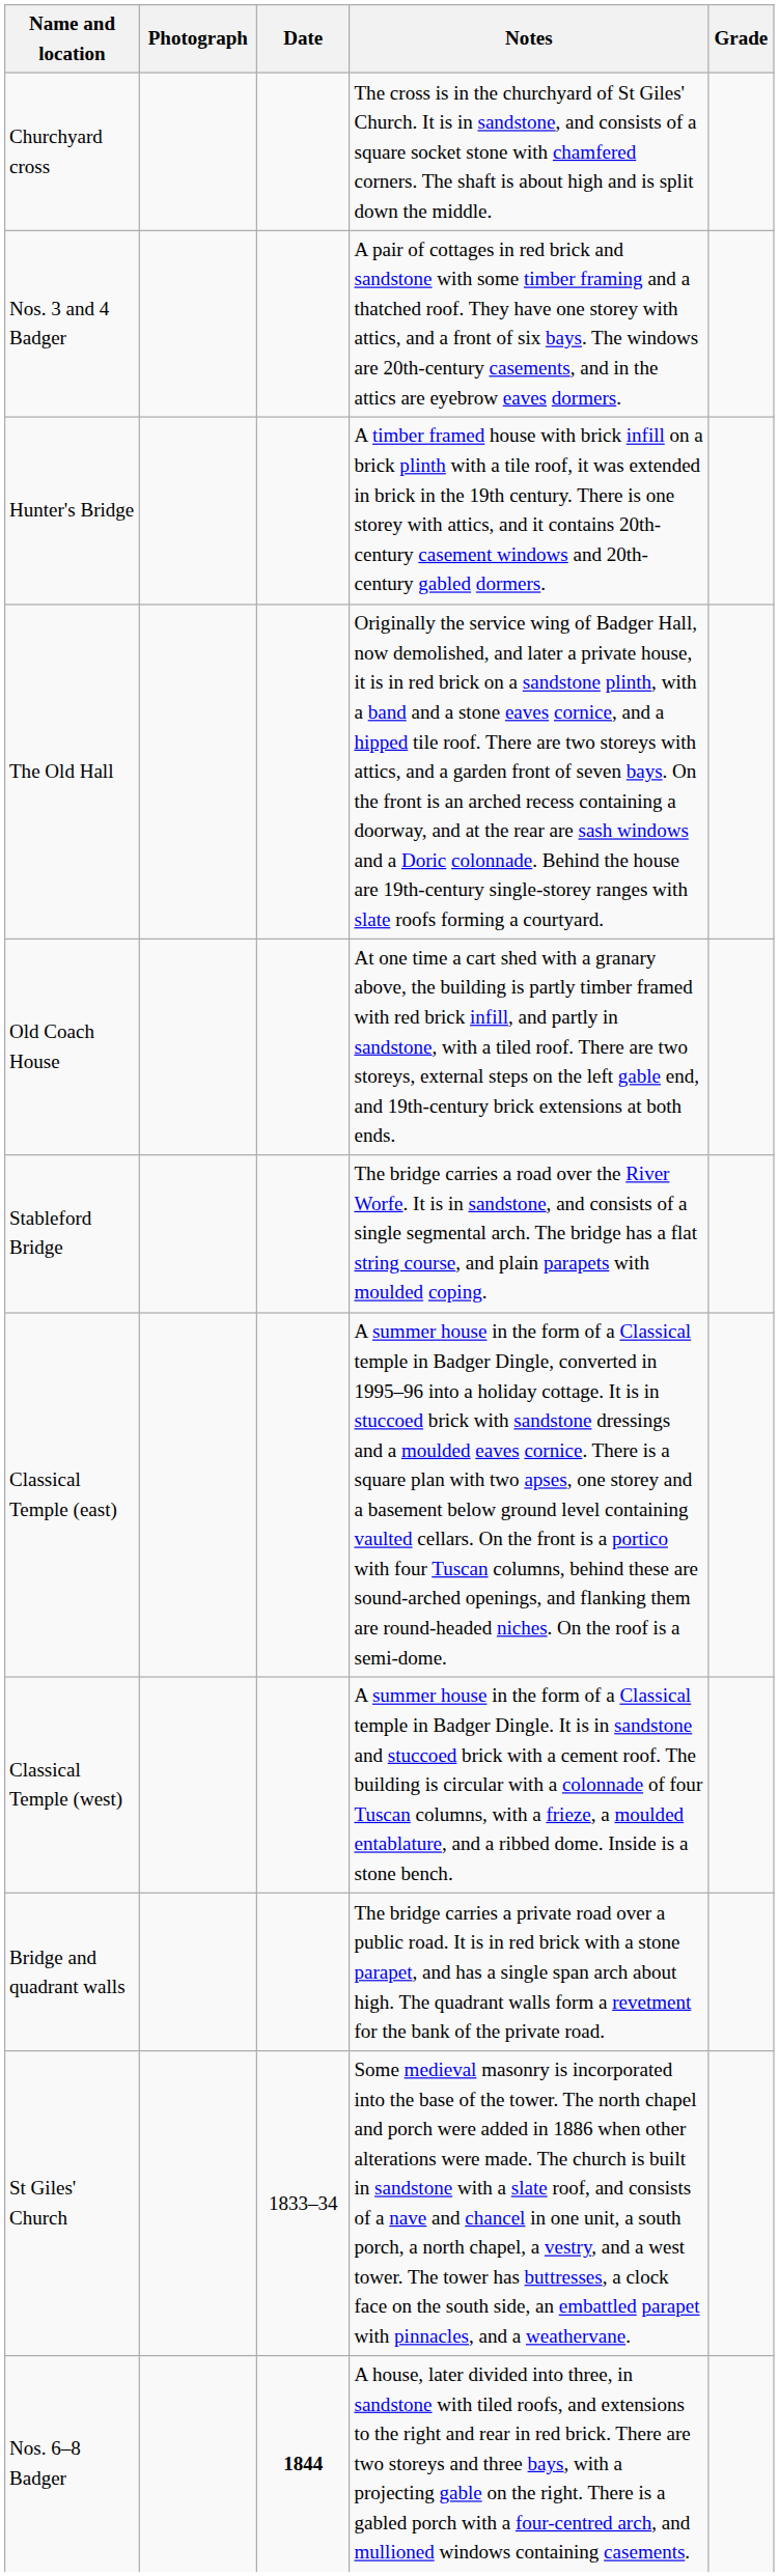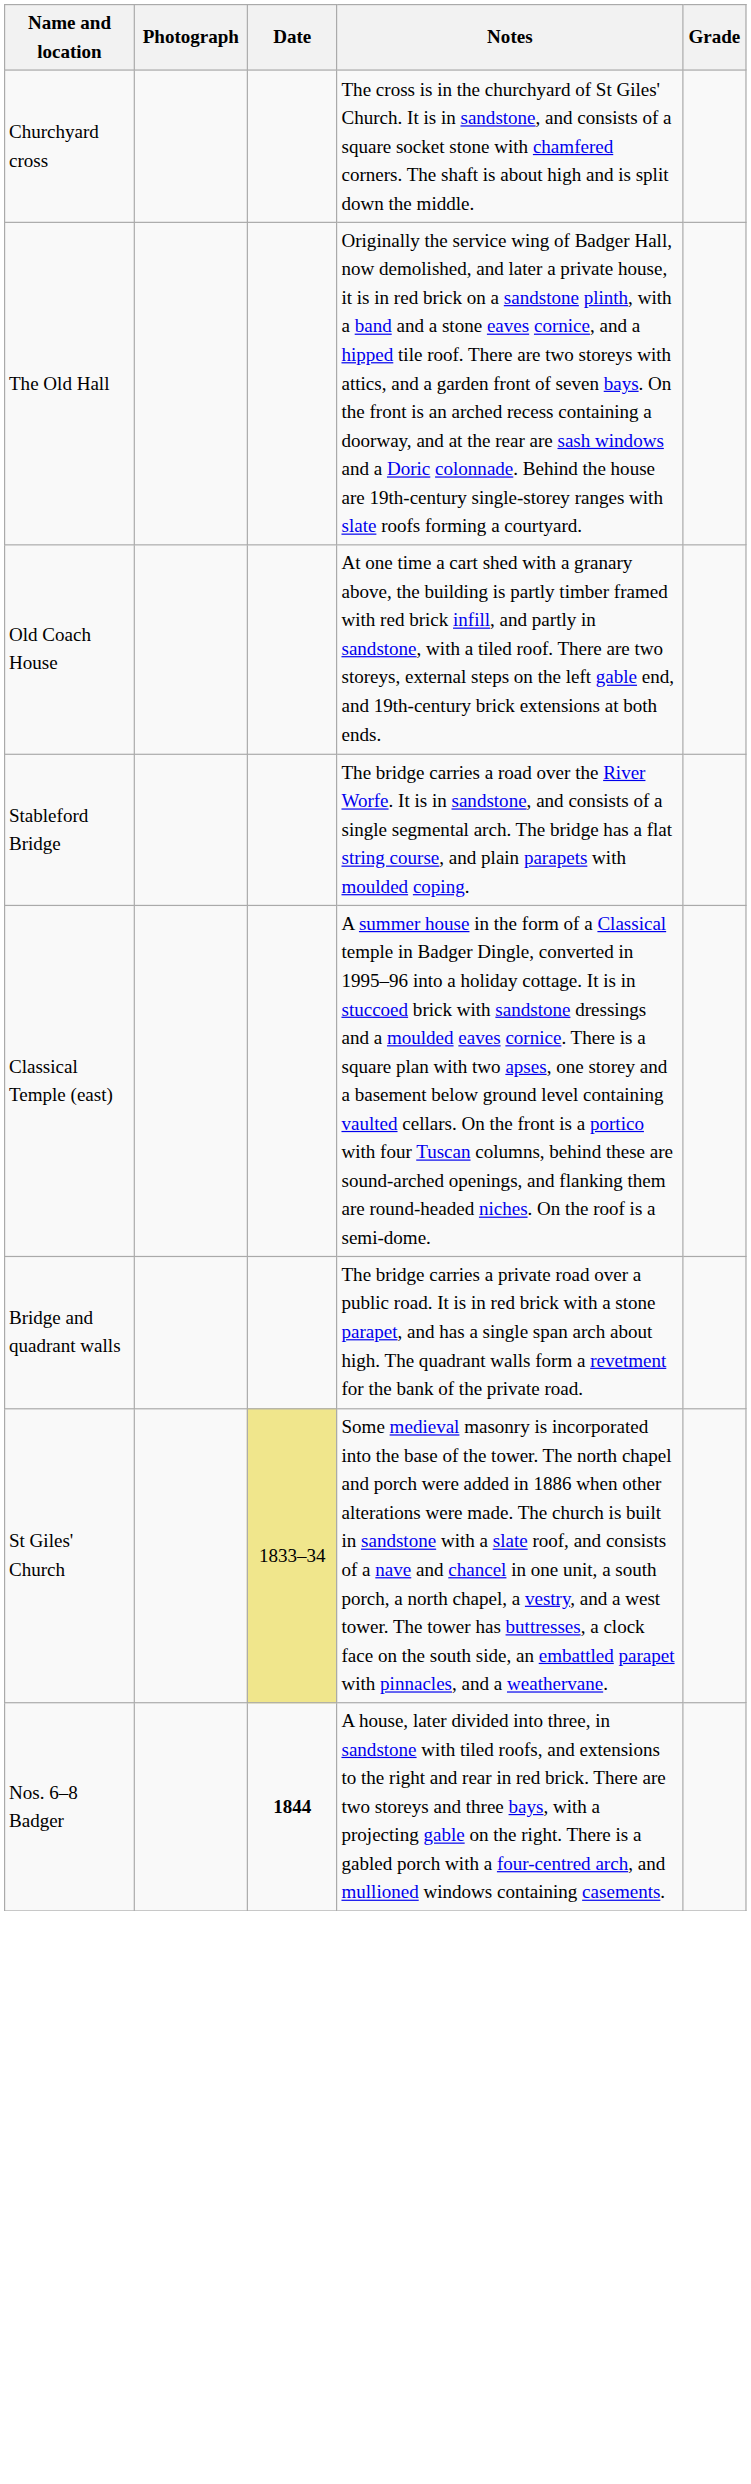- row: Nos. 3 and 4 Badger | A pair of cottages in red brick and sandstone with some timber framing and a thatched roof. They have one storey with attics, and a front of six bays. The windows are 20th-century casements, and in the attics are eyebrow eaves dormers.
- row: Hunter's Bridge | A timber framed house with brick infill on a brick plinth with a tile roof, it was extended in brick in the 19th century. There is one storey with attics, and it contains 20th-century casement windows and 20th-century gabled dormers.
- row: Classical Temple (west) | A summer house in the form of a Classical temple in Badger Dingle. It is in sandstone and stuccoed brick with a cement roof. The building is circular with a colonnade of four Tuscan columns, with a frieze, a moulded entablature, and a ribbed dome. Inside is a stone bench.
St Giles' Church | Date: no background -> khaki background
